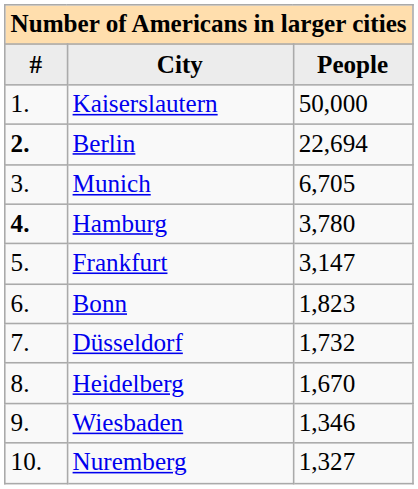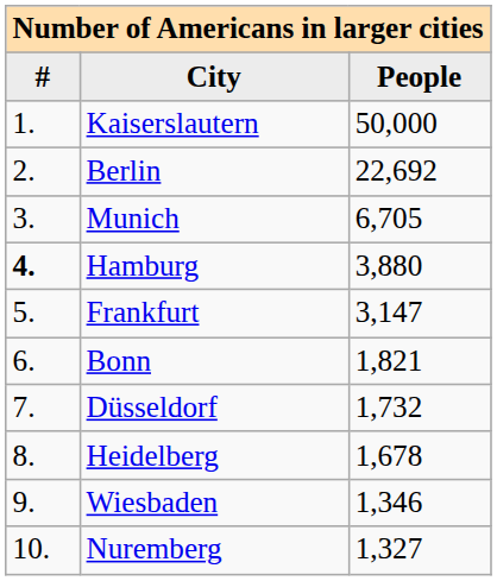Berlin | #: bold -> normal
Berlin | People: 22,694 -> 22,692
Hamburg | People: 3,780 -> 3,880
Bonn | People: 1,823 -> 1,821
Heidelberg | People: 1,670 -> 1,678
